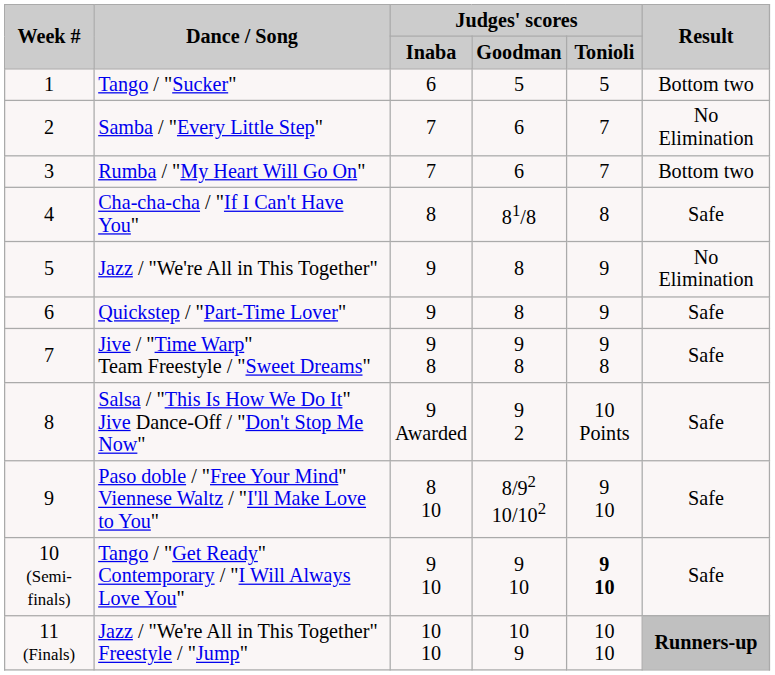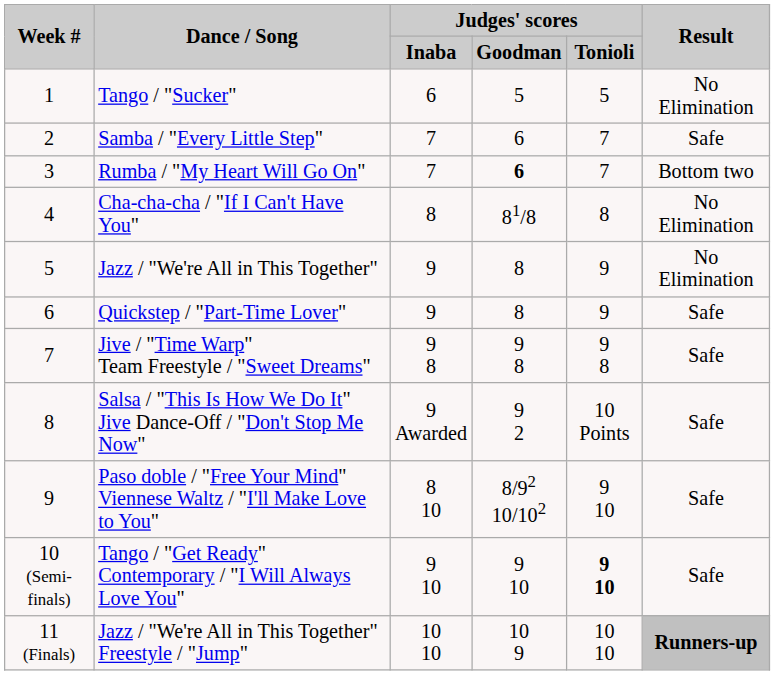Tango / "Sucker" | Result: Bottom two -> No Elimination
Samba / "Every Little Step" | Result: No Elimination -> Safe
Rumba / "My Heart Will Go On" | Judges' scores / Goodman: normal -> bold
Cha-cha-cha / "If I Can't Have You" | Result: Safe -> No Elimination
